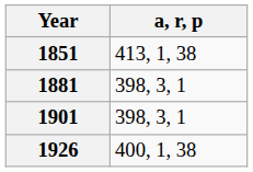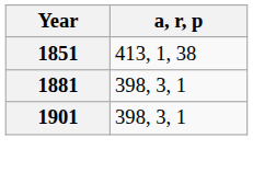- row: 1926 | 400, 1, 38
